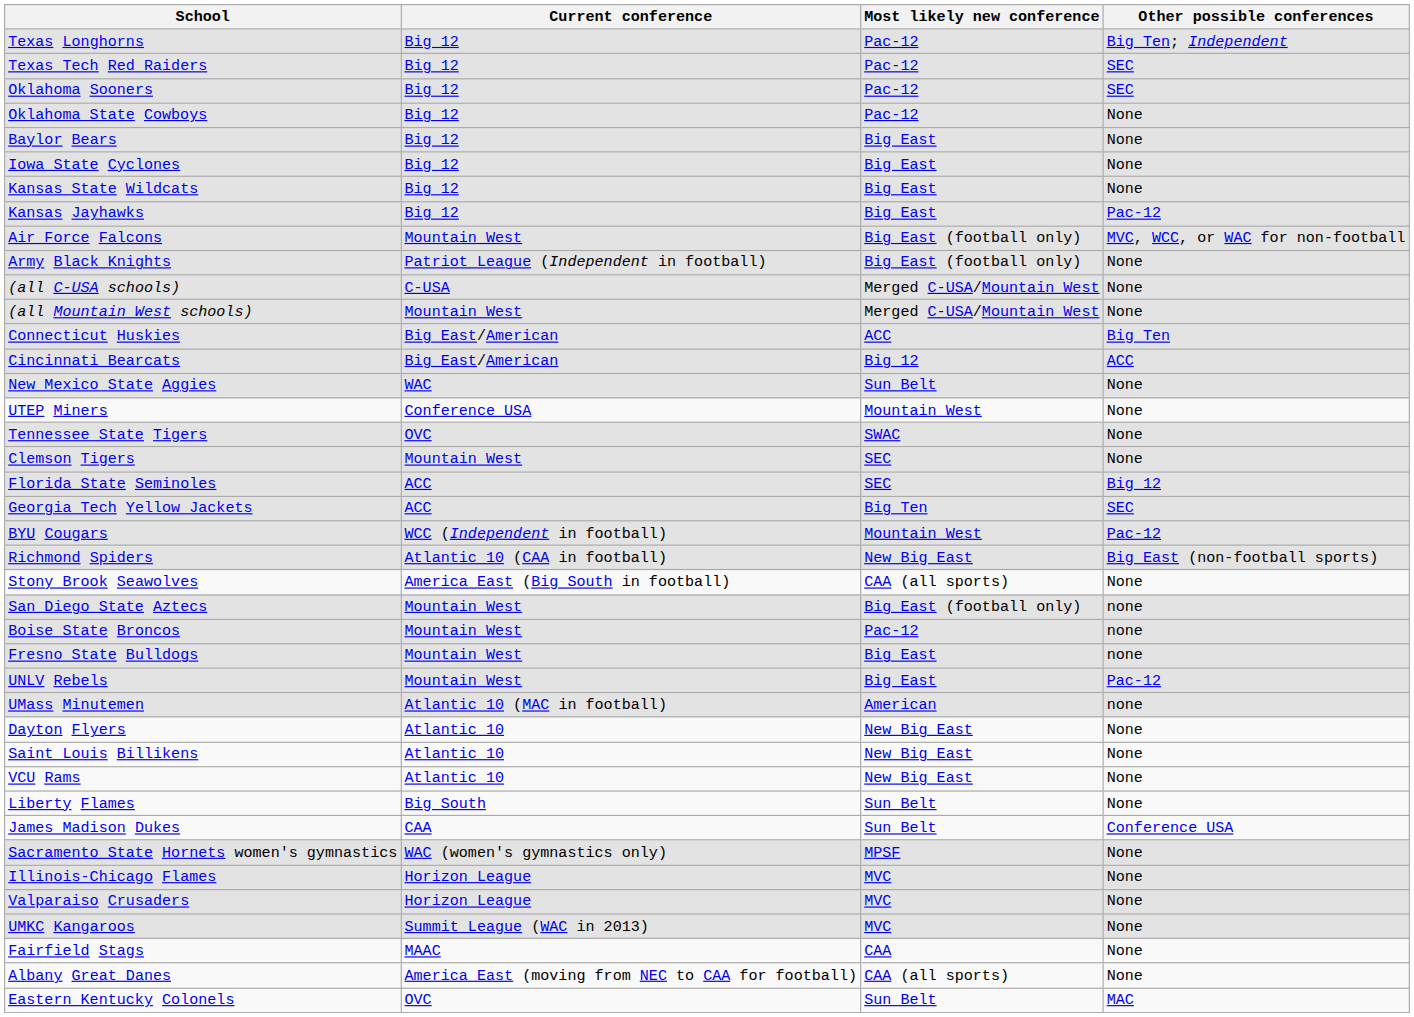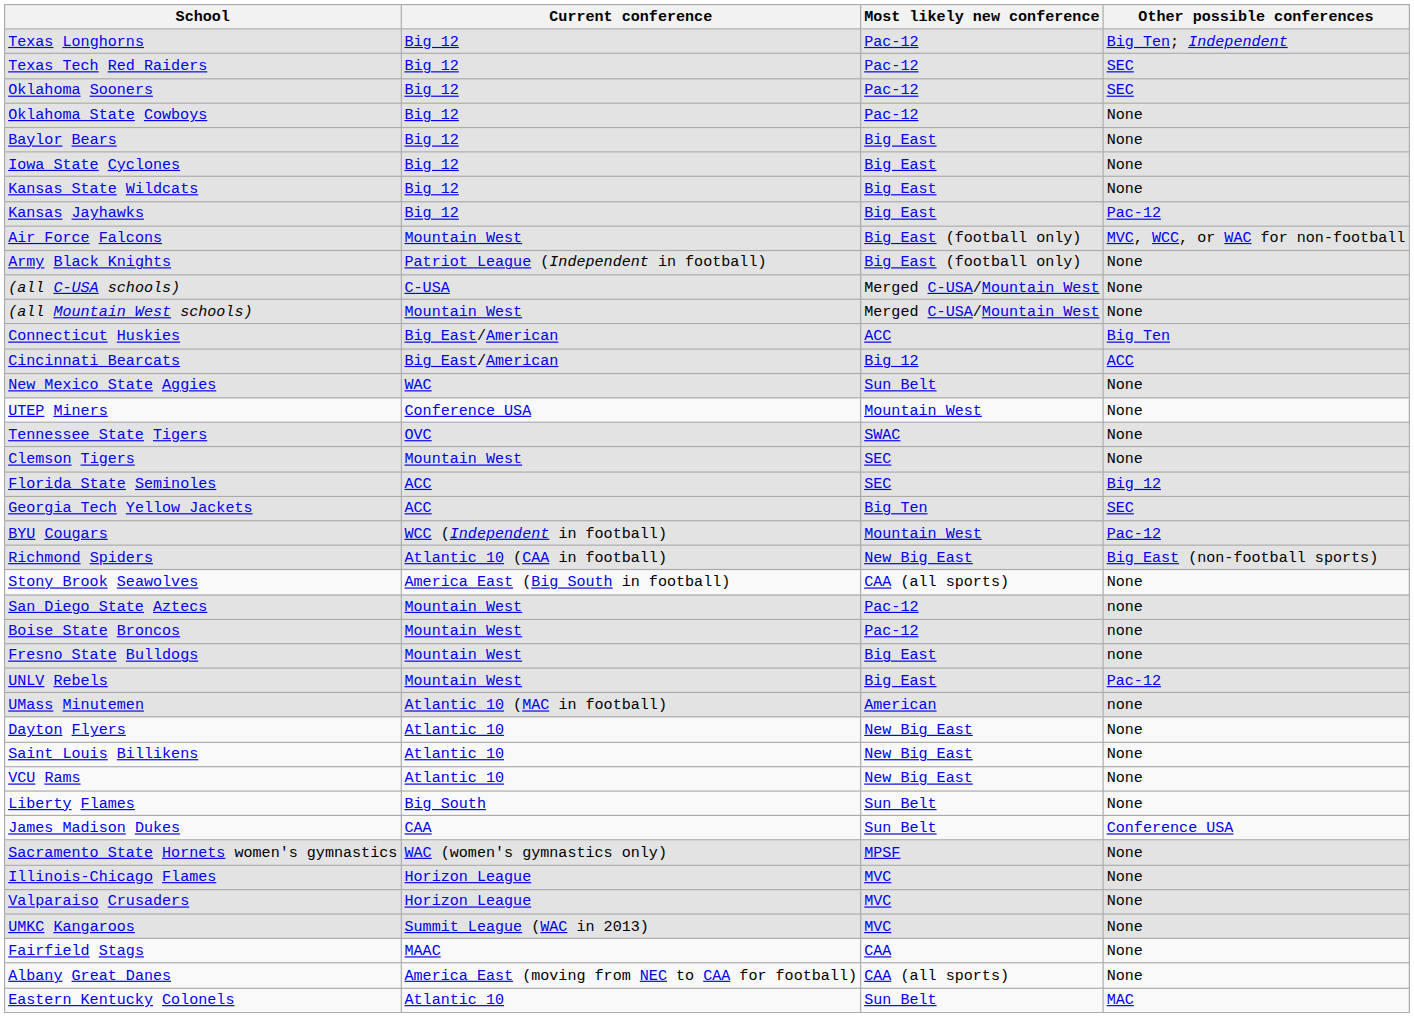San Diego State Aztecs | Most likely new conference: Big East (football only) -> Pac-12
Eastern Kentucky Colonels | Current conference: OVC -> Atlantic 10
